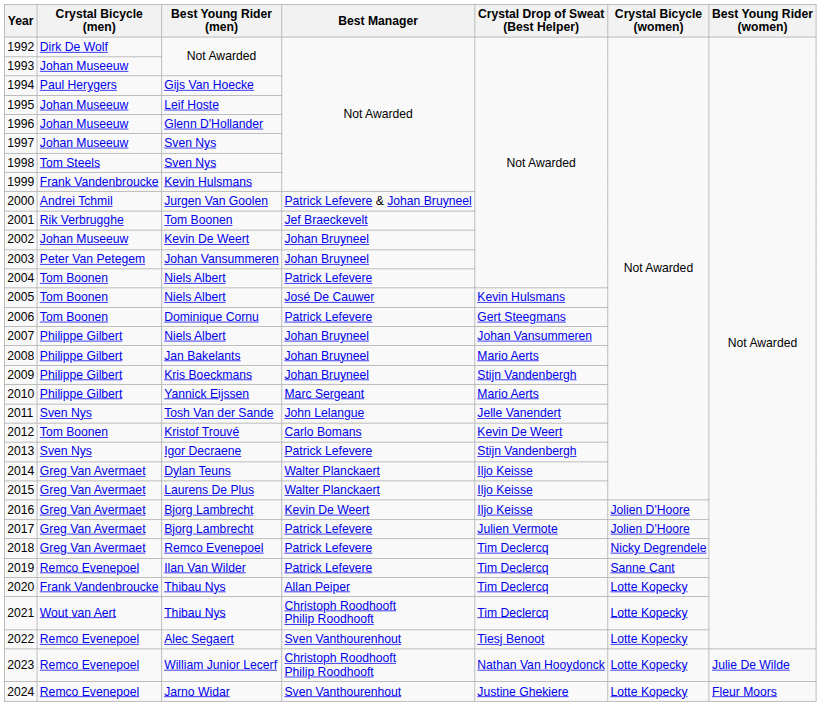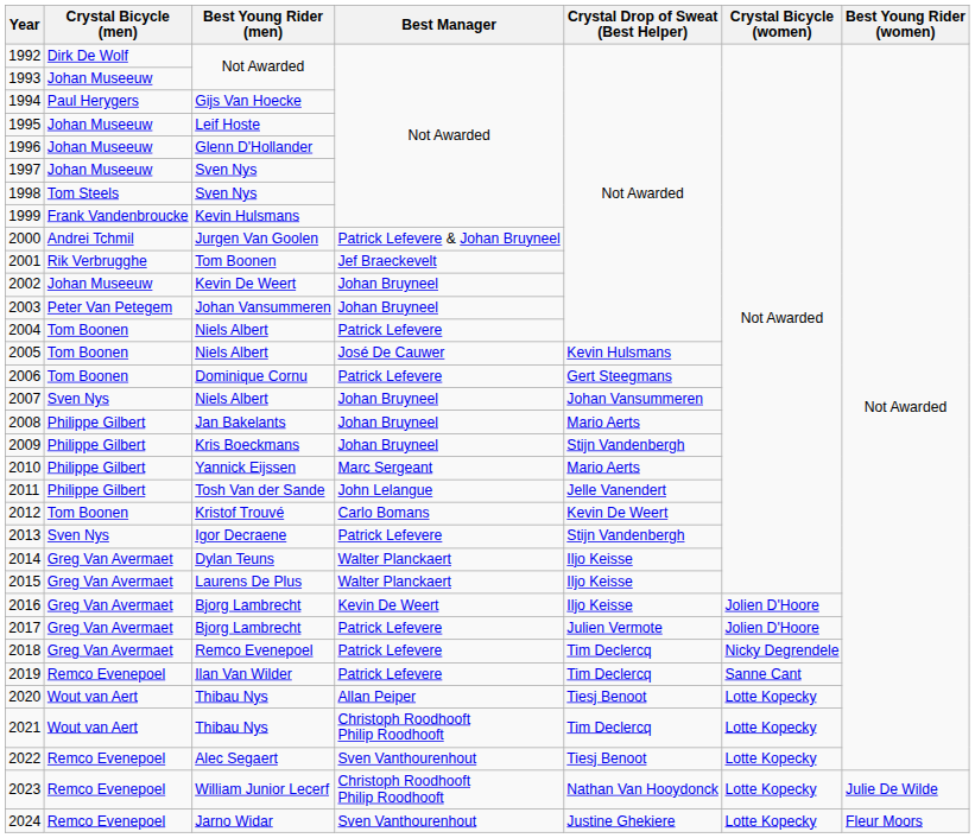2007 | Crystal Bicycle (men): Philippe Gilbert -> Sven Nys
2011 | Crystal Bicycle (men): Sven Nys -> Philippe Gilbert
2020 | Crystal Bicycle (men): Frank Vandenbroucke -> Wout van Aert
2020 | Crystal Drop of Sweat (Best Helper): Tim Declercq -> Tiesj Benoot
